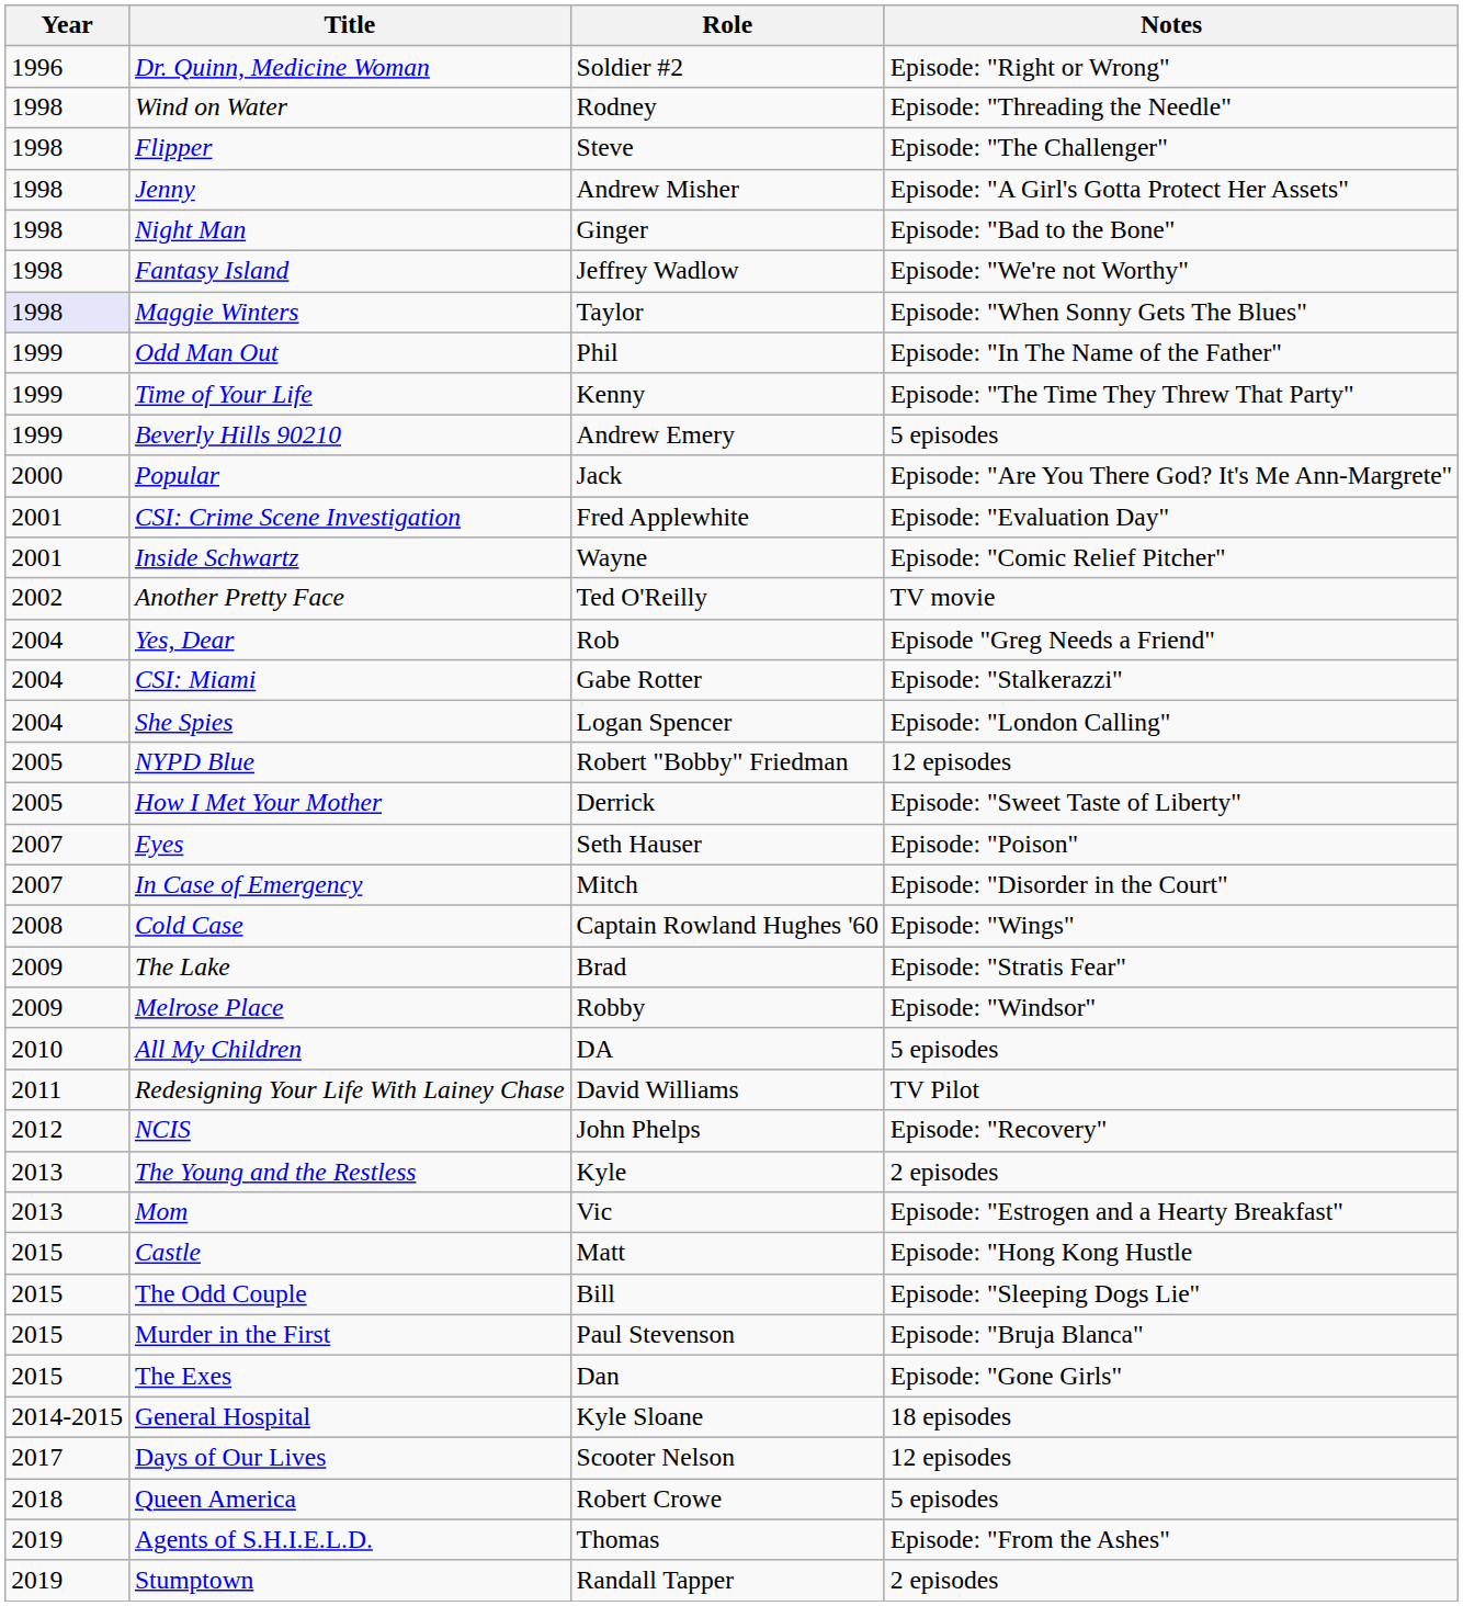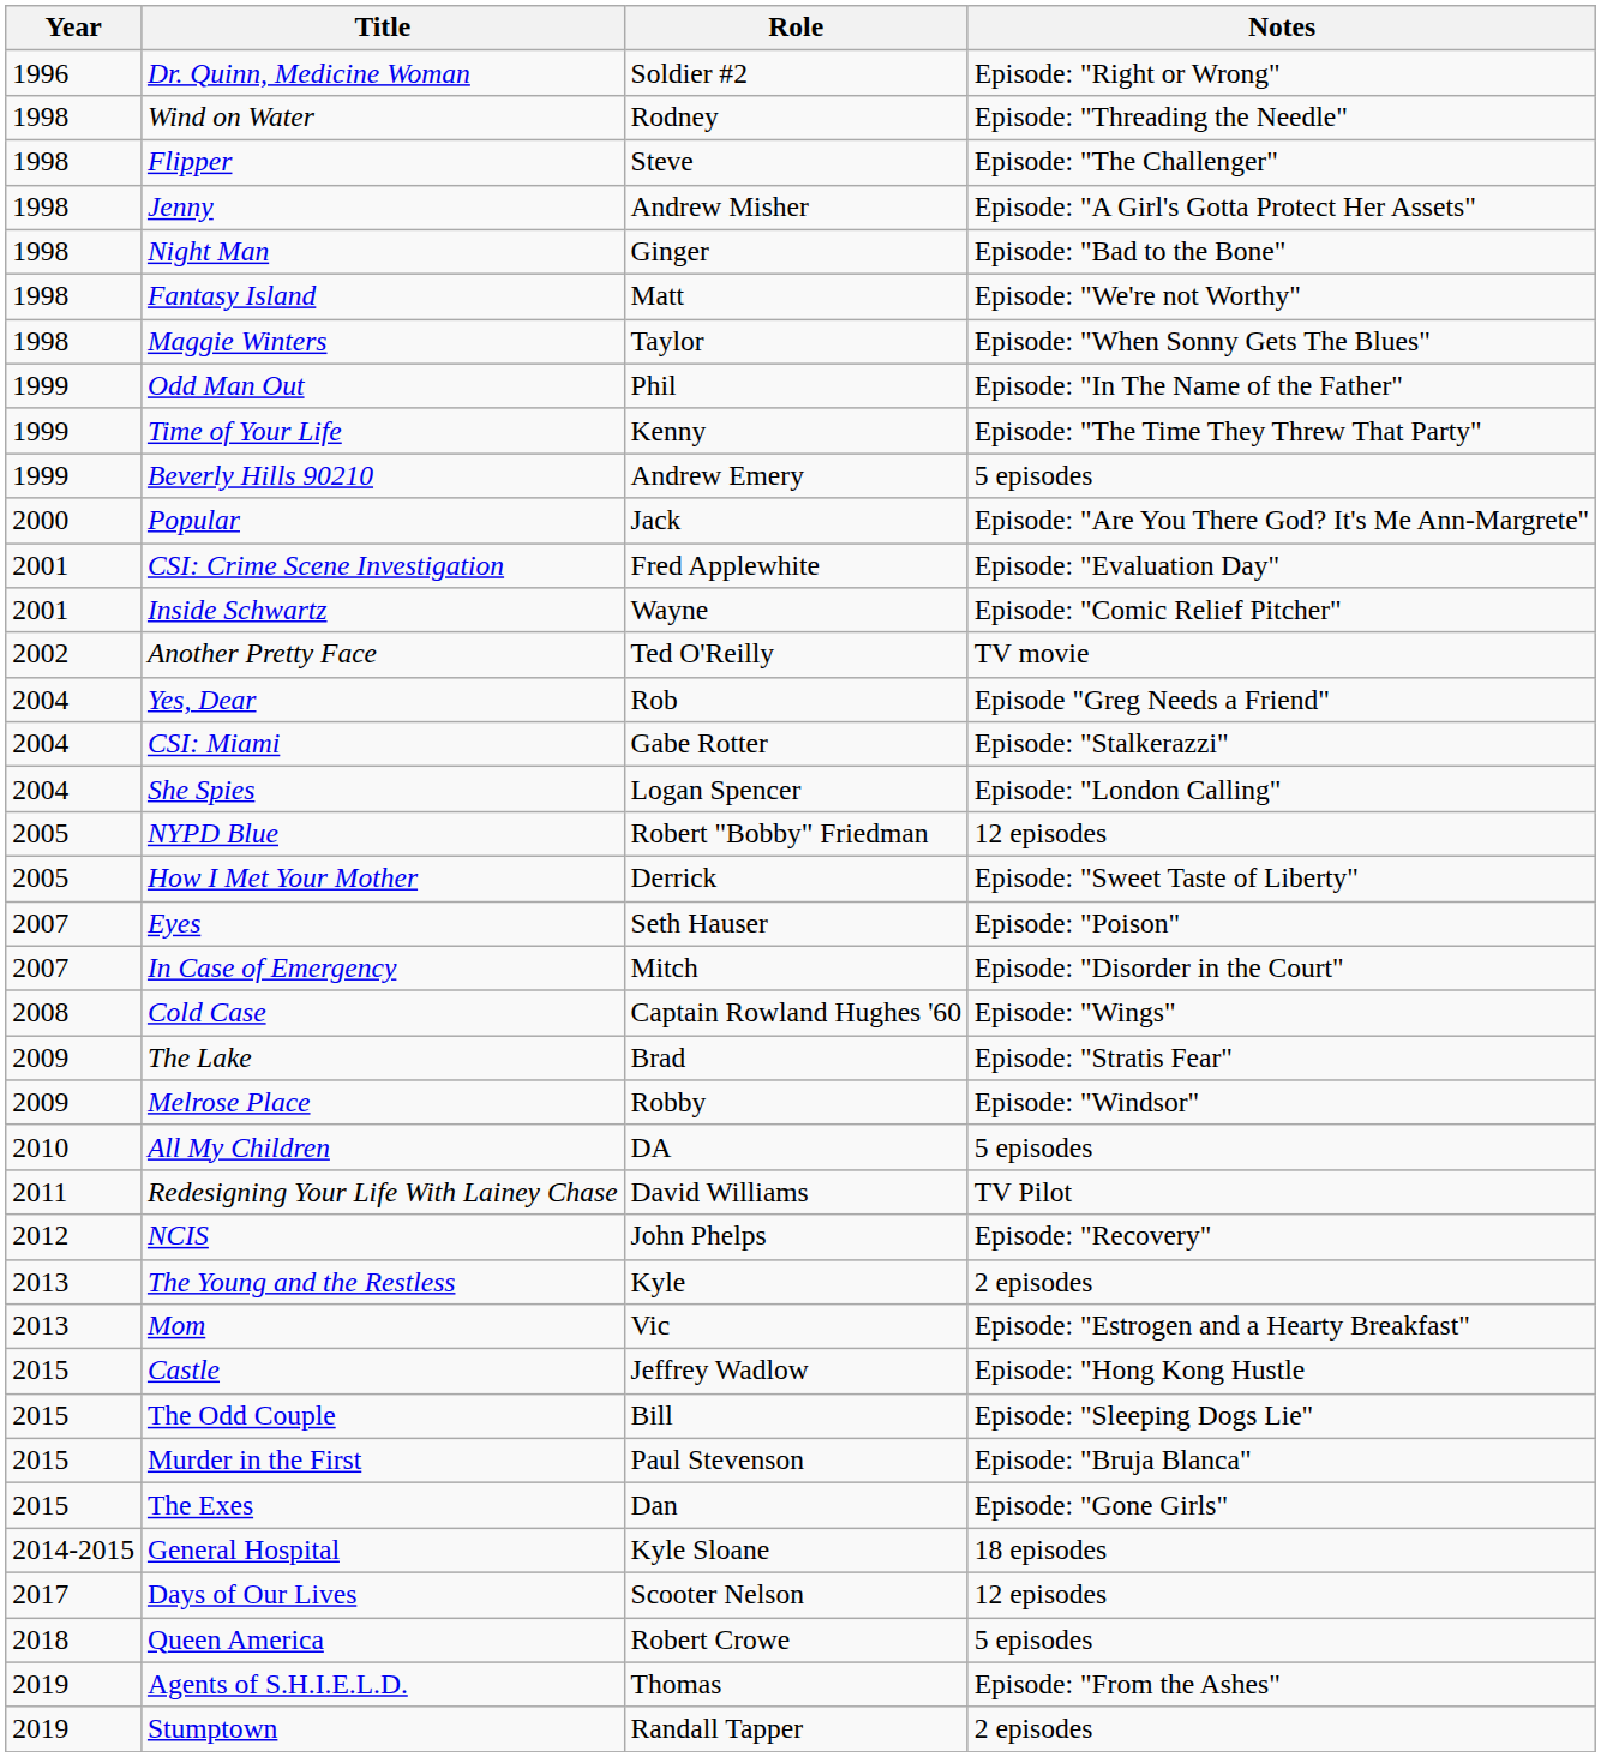Fantasy Island | Role: Jeffrey Wadlow -> Matt
Maggie Winters | Year: lavender background -> no background
Castle | Role: Matt -> Jeffrey Wadlow
